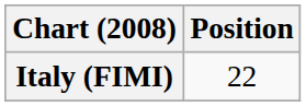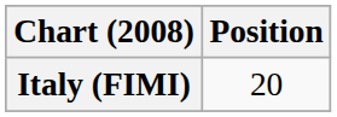Italy (FIMI) | Position: 22 -> 20
